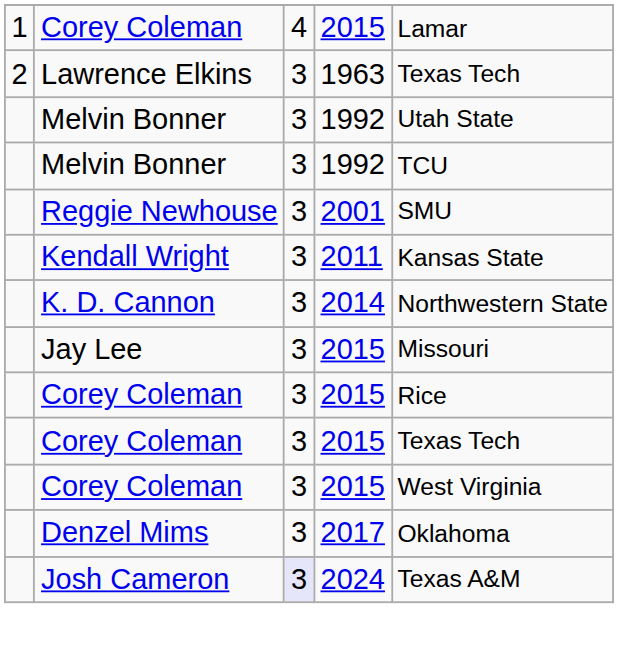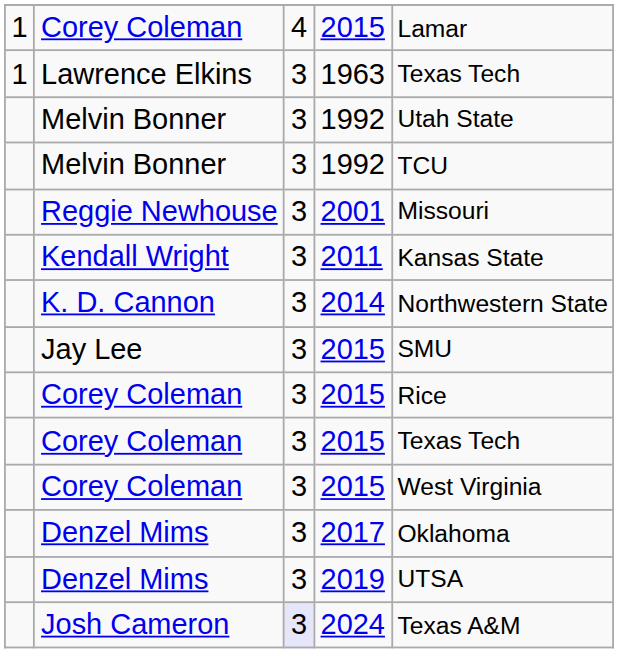Lawrence Elkins | column 1: 2 -> 1
Reggie Newhouse | column 5: SMU -> Missouri
Jay Lee | column 5: Missouri -> SMU
+ row: Denzel Mims | 3 | 2019 | UTSA
